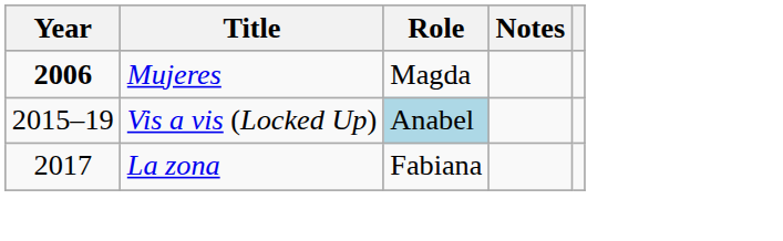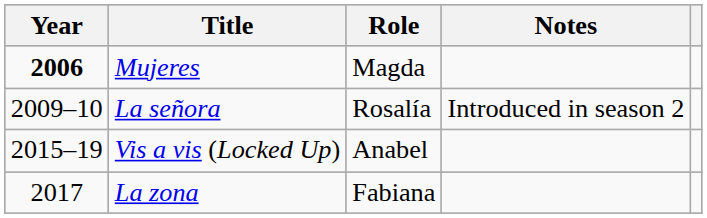+ row: 2009–10 | La señora | Rosalía | Introduced in season 2
Vis a vis (Locked Up) | Role: lightblue background -> no background
